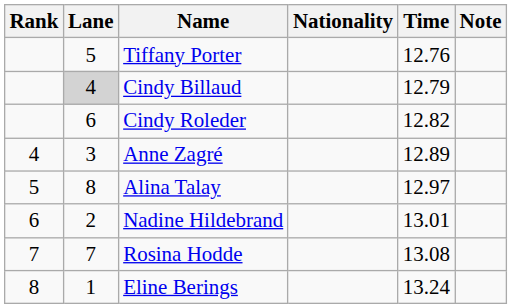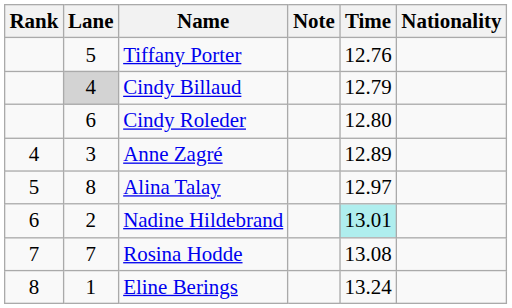columns swapped: Nationality <-> Note
Cindy Roleder | Time: 12.82 -> 12.80
Nadine Hildebrand | Time: no background -> paleturquoise background
